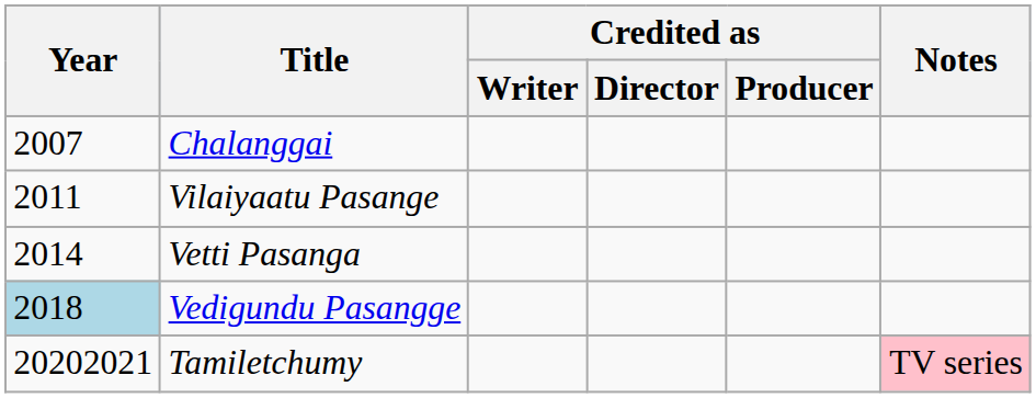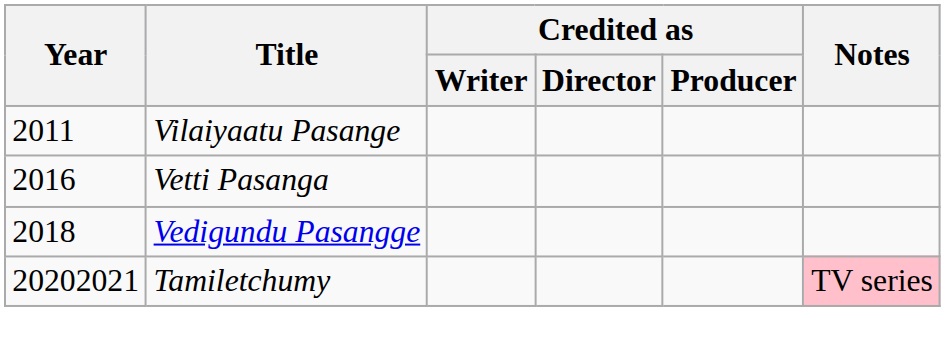- row: 2007 | Chalanggai
Vetti Pasanga | Year: 2014 -> 2016
Vedigundu Pasangge | Year: lightblue background -> no background
